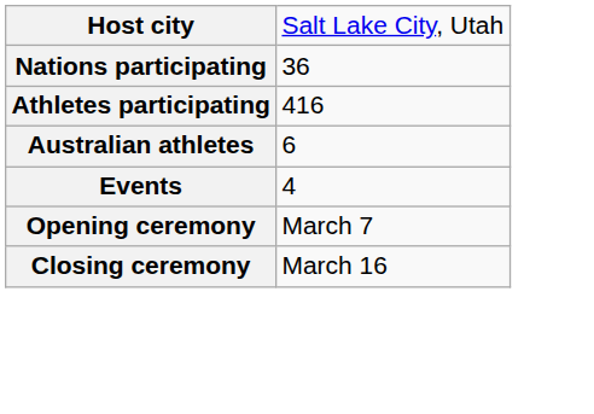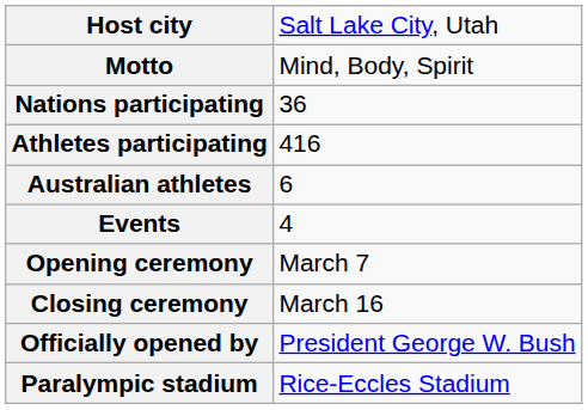+ row: Motto | Mind, Body, Spirit
+ row: Officially opened by | President George W. Bush
+ row: Paralympic stadium | Rice-Eccles Stadium
